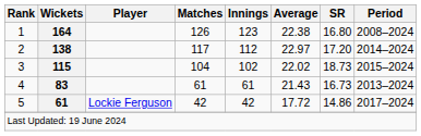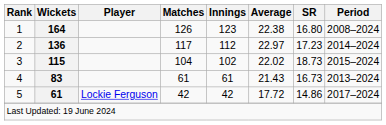2 | Wickets: 138 -> 136
2 | SR: 17.20 -> 17.23
